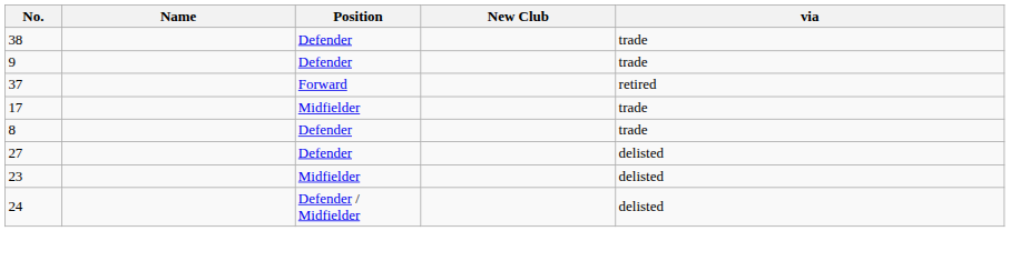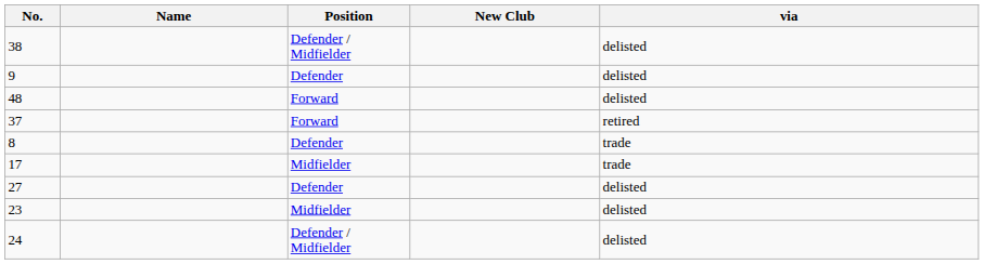38 | Position: Defender -> Defender / Midfielder
38 | via: trade -> delisted
9 | via: trade -> delisted
+ row: 48 | Forward | delisted
rows swapped: 8 <-> 17
